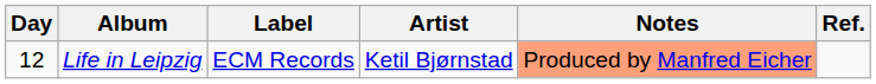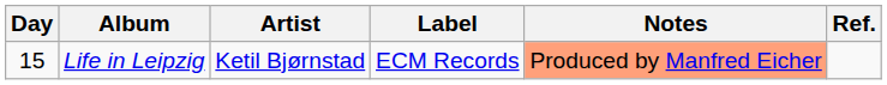columns swapped: Artist <-> Label
Life in Leipzig | Day: 12 -> 15
